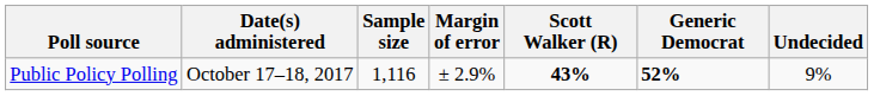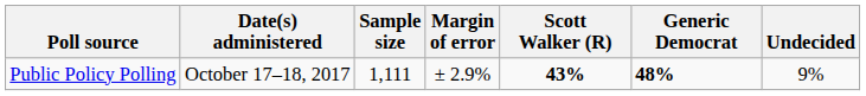Public Policy Polling | Sample size: 1,116 -> 1,111
Public Policy Polling | Generic Democrat: 52% -> 48%
